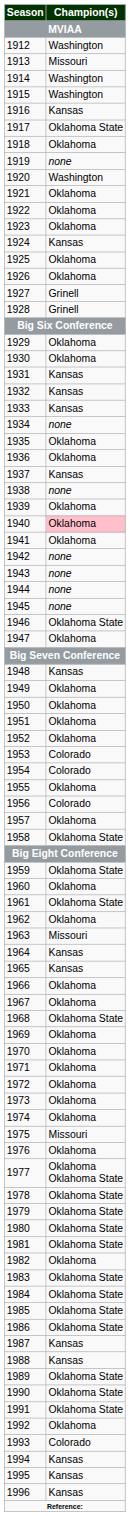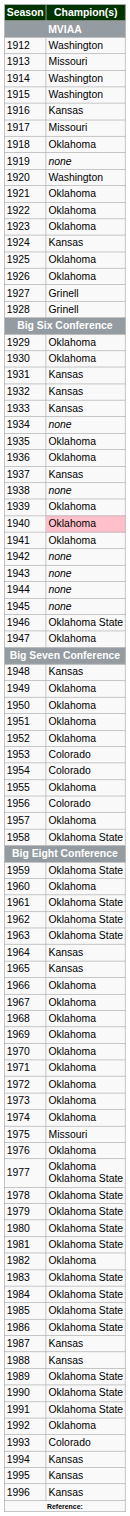1917 | Champion(s): Oklahoma State -> Missouri
1962 | Champion(s): Oklahoma -> Oklahoma State
1963 | Champion(s): Missouri -> Oklahoma State
1968 | Champion(s): Oklahoma State -> Oklahoma
